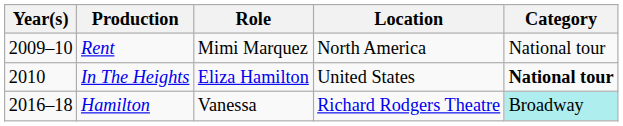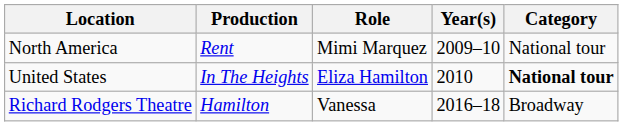columns swapped: Year(s) <-> Location
Hamilton | Category: paleturquoise background -> no background
